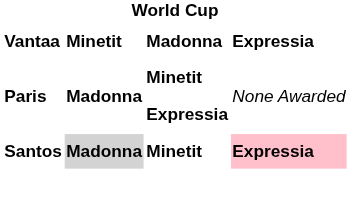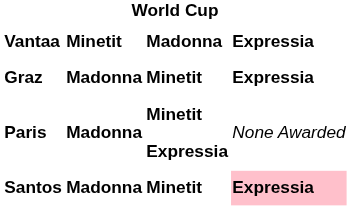+ row: Graz | Madonna | Minetit | Expressia
Santos | column 2: lightgrey background -> no background
